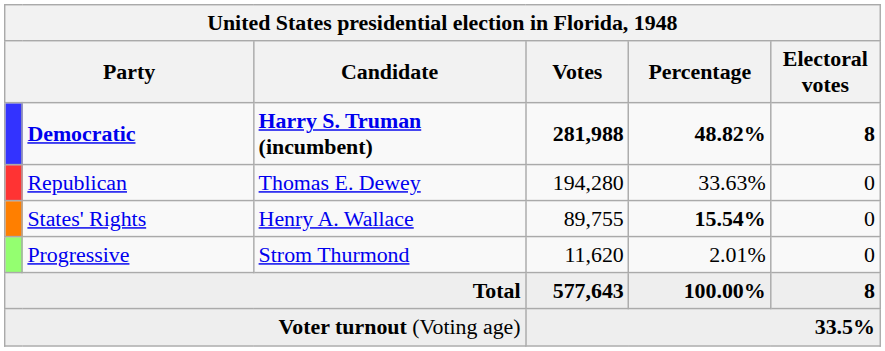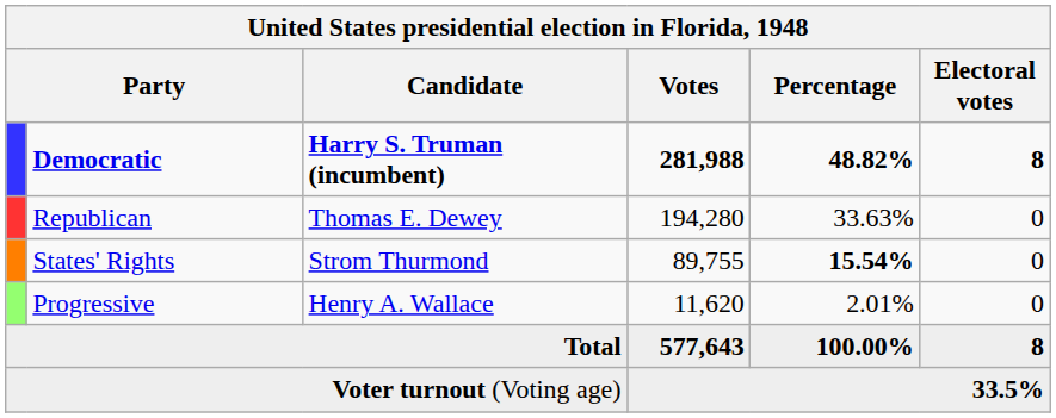States' Rights | Candidate: Henry A. Wallace -> Strom Thurmond
Progressive | Candidate: Strom Thurmond -> Henry A. Wallace
